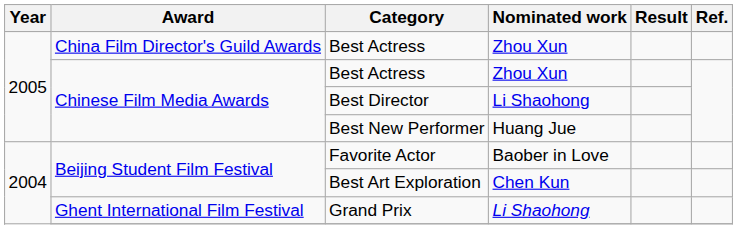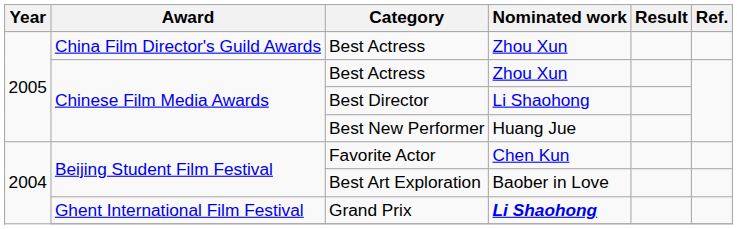Favorite Actor | Nominated work: Baober in Love -> Chen Kun
Best Art Exploration | Nominated work: Chen Kun -> Baober in Love
Grand Prix | Nominated work: normal -> bold
